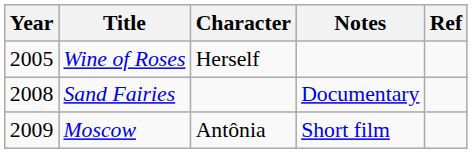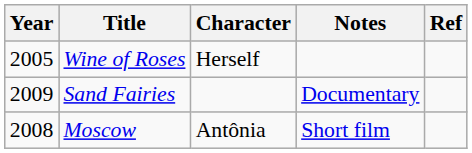Sand Fairies | Year: 2008 -> 2009
Moscow | Year: 2009 -> 2008
